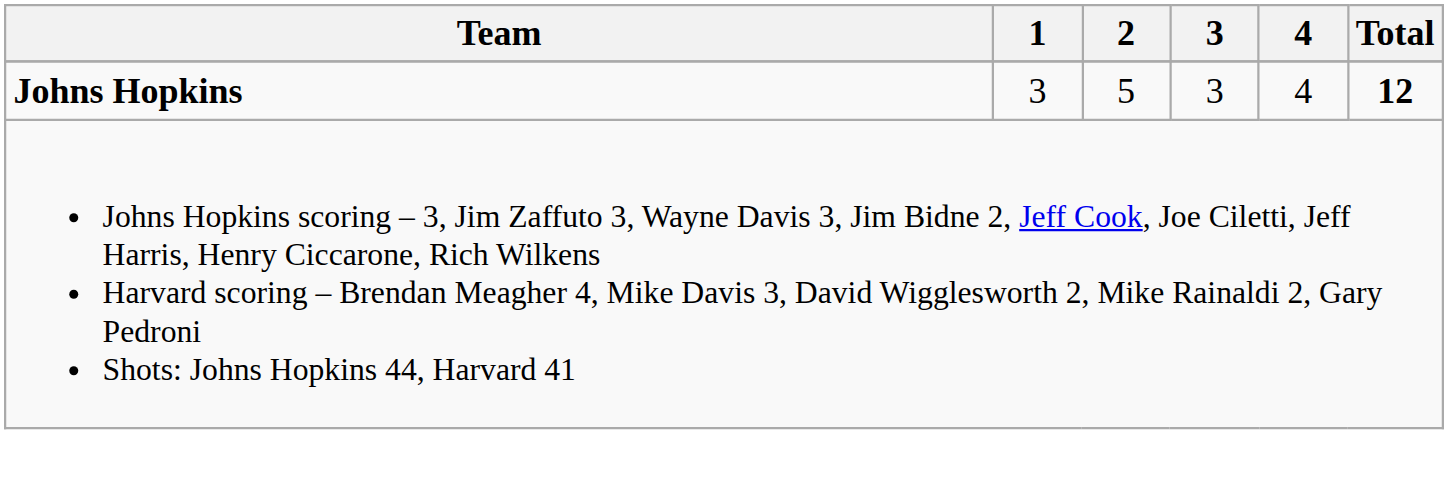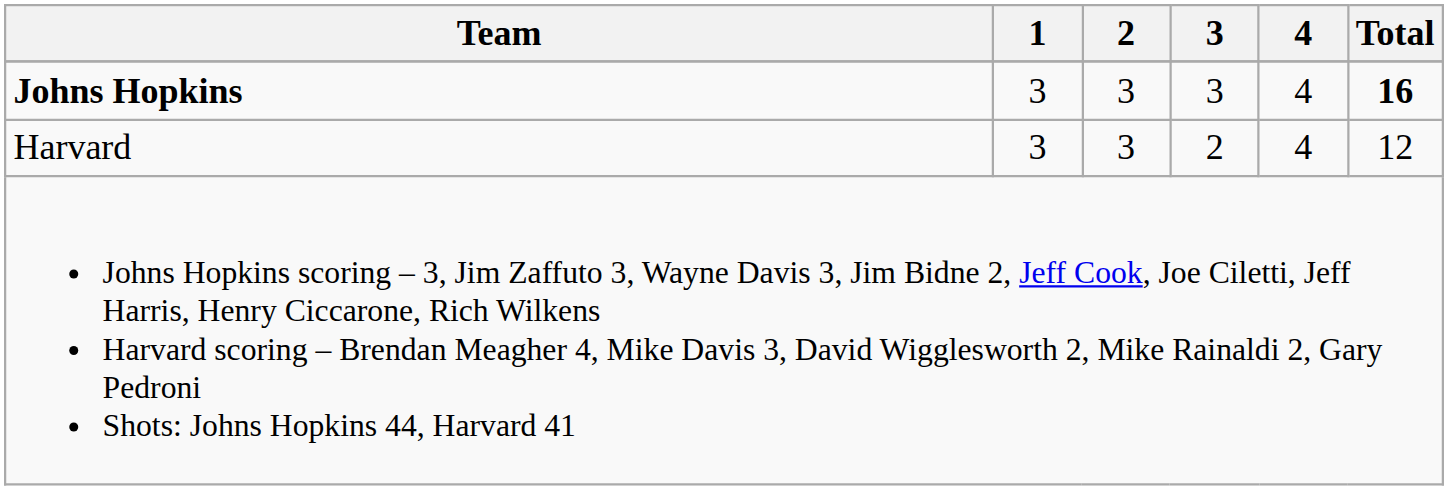Johns Hopkins | 2: 5 -> 3
Johns Hopkins | Total: 12 -> 16
+ row: Harvard | 3 | 3 | 2 | 4 | 12
